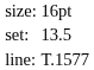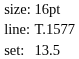rows swapped: set: <-> line:
